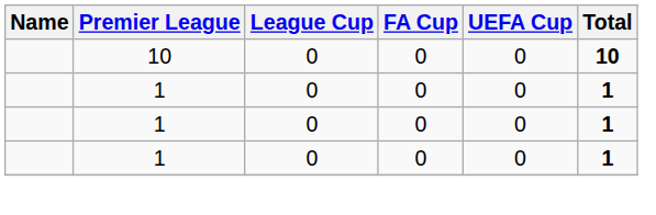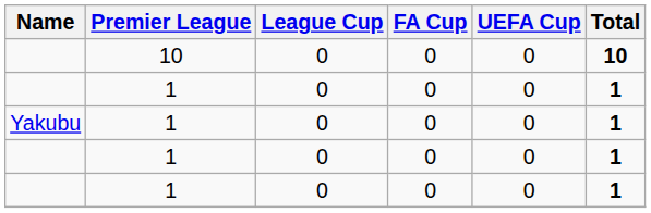+ row: Yakubu | 1 | 0 | 0 | 0 | 1
